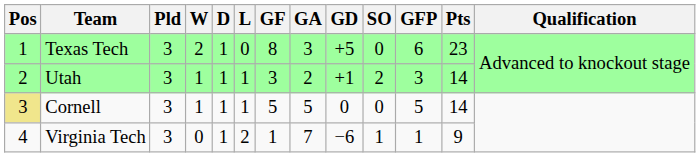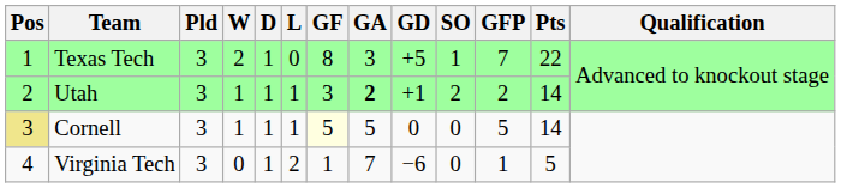Texas Tech | SO: 0 -> 1
Texas Tech | GFP: 6 -> 7
Texas Tech | Pts: 23 -> 22
Utah | GA: normal -> bold
Utah | GFP: 3 -> 2
Cornell | GF: no background -> lightyellow background
Virginia Tech | SO: 1 -> 0
Virginia Tech | Pts: 9 -> 5
